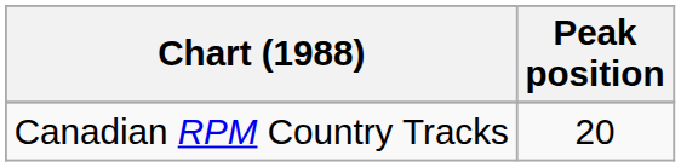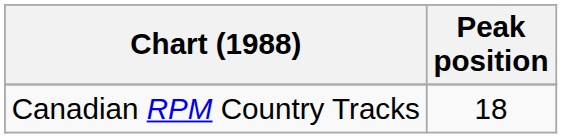Canadian RPM Country Tracks | Peak position: 20 -> 18
